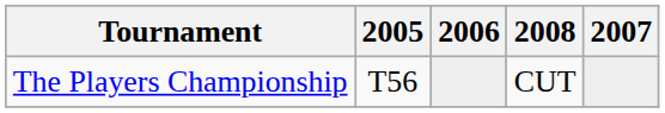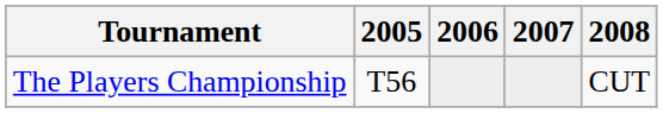columns swapped: 2007 <-> 2008
